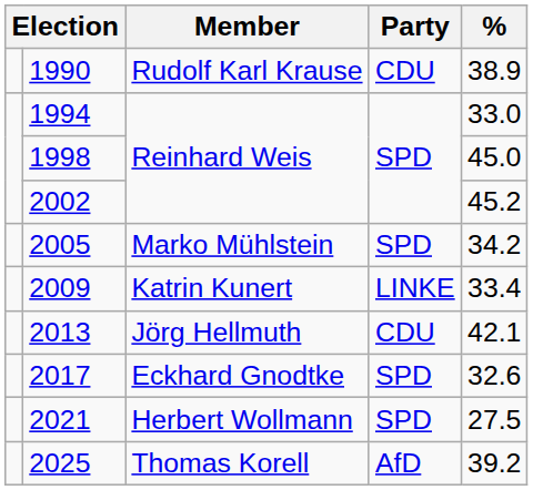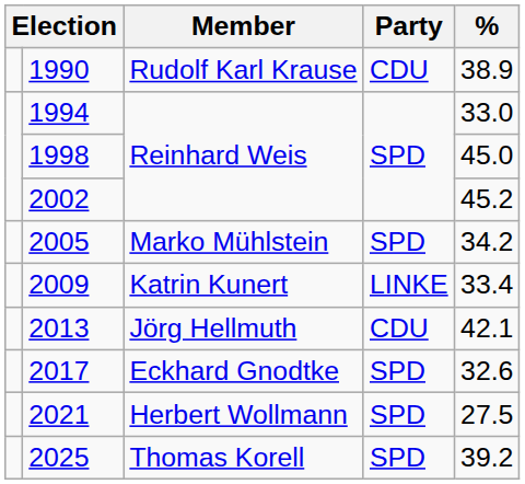2025 | Party: AfD -> SPD
